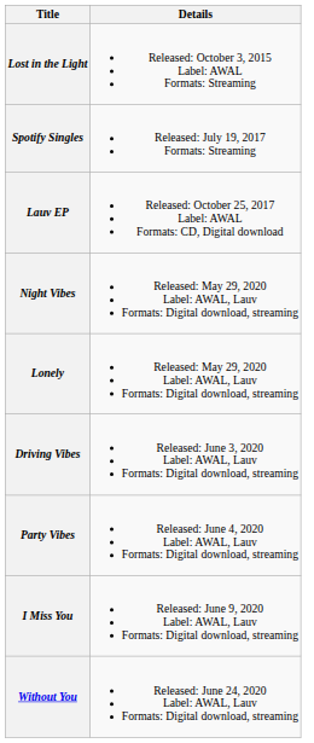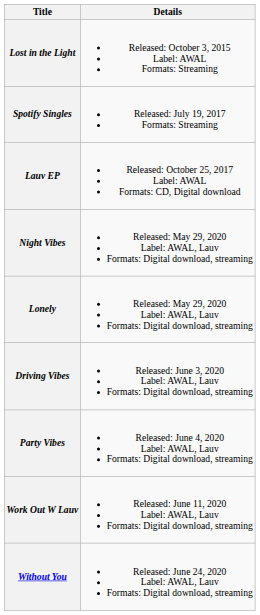- row: I Miss You | Released: June 9, 2020 Label: AWAL, Lauv Formats: Digital download, streaming
+ row: Work Out W Lauv | Released: June 11, 2020 Label: AWAL, Lauv Formats: Digital download, streaming
